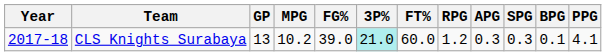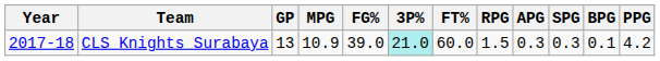CLS Knights Surabaya | MPG: 10.2 -> 10.9
CLS Knights Surabaya | RPG: 1.2 -> 1.5
CLS Knights Surabaya | PPG: 4.1 -> 4.2
